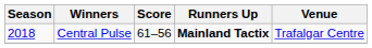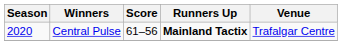Central Pulse | Season: 2018 -> 2020
